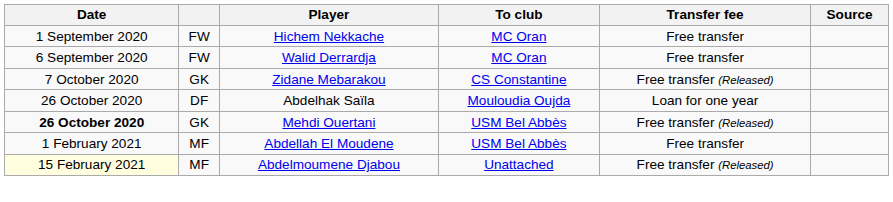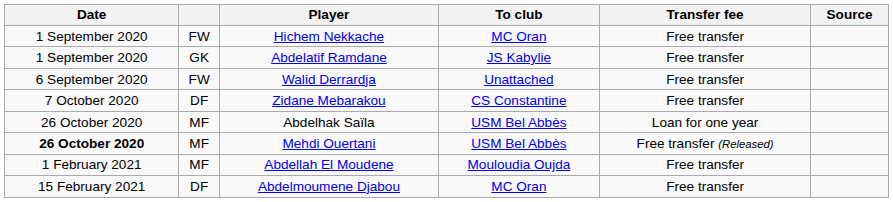+ row: 1 September 2020 | GK | Abdelatif Ramdane | JS Kabylie | Free transfer
Walid Derrardja | To club: MC Oran -> Unattached
Zidane Mebarakou | column 2: GK -> DF
Zidane Mebarakou | Transfer fee: Free transfer (Released) -> Free transfer
Abdelhak Saïla | column 2: DF -> MF
Abdelhak Saïla | To club: Mouloudia Oujda -> USM Bel Abbès
Mehdi Ouertani | column 2: GK -> MF
Abdellah El Moudene | To club: USM Bel Abbès -> Mouloudia Oujda
Abdelmoumene Djabou | Date: lightyellow background -> no background
Abdelmoumene Djabou | column 2: MF -> DF
Abdelmoumene Djabou | To club: Unattached -> MC Oran
Abdelmoumene Djabou | Transfer fee: Free transfer (Released) -> Free transfer
